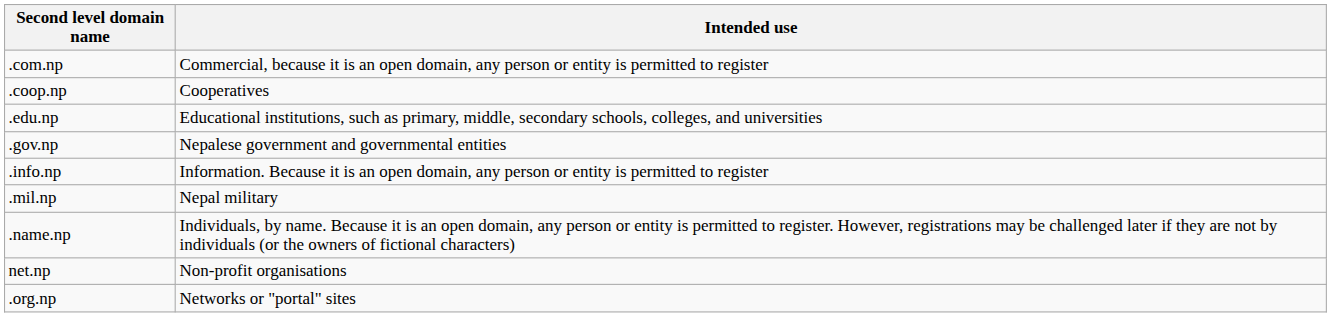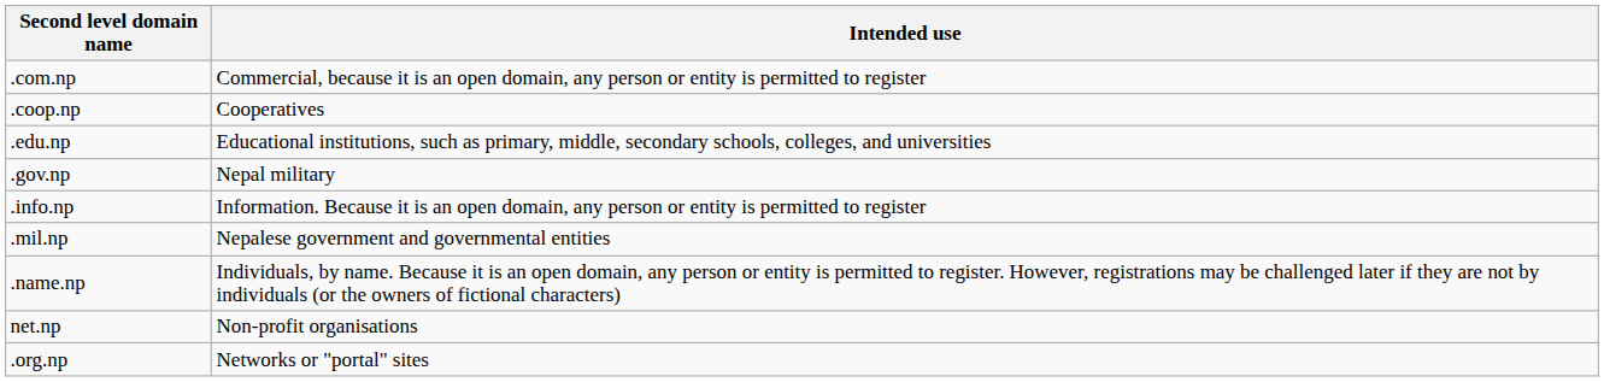.gov.np | Intended use: Nepalese government and governmental entities -> Nepal military
.mil.np | Intended use: Nepal military -> Nepalese government and governmental entities
